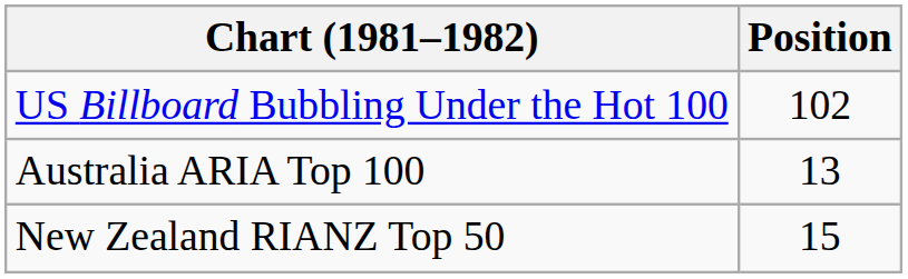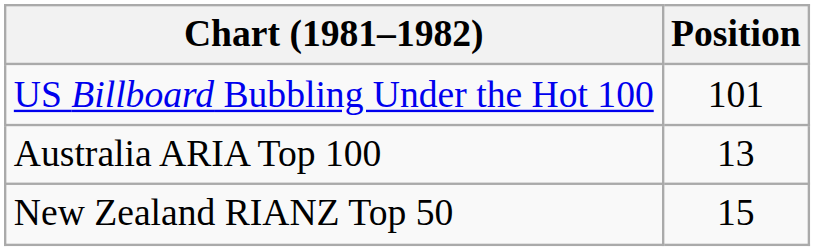US Billboard Bubbling Under the Hot 100 | Position: 102 -> 101
